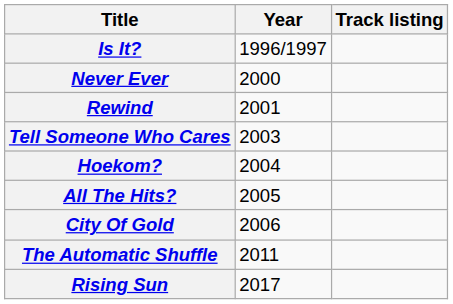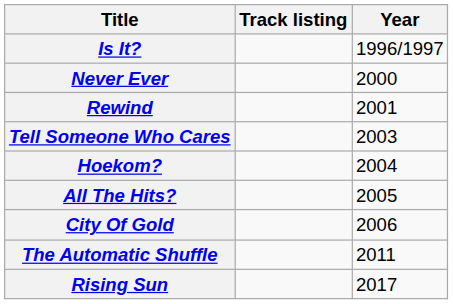columns swapped: Year <-> Track listing
